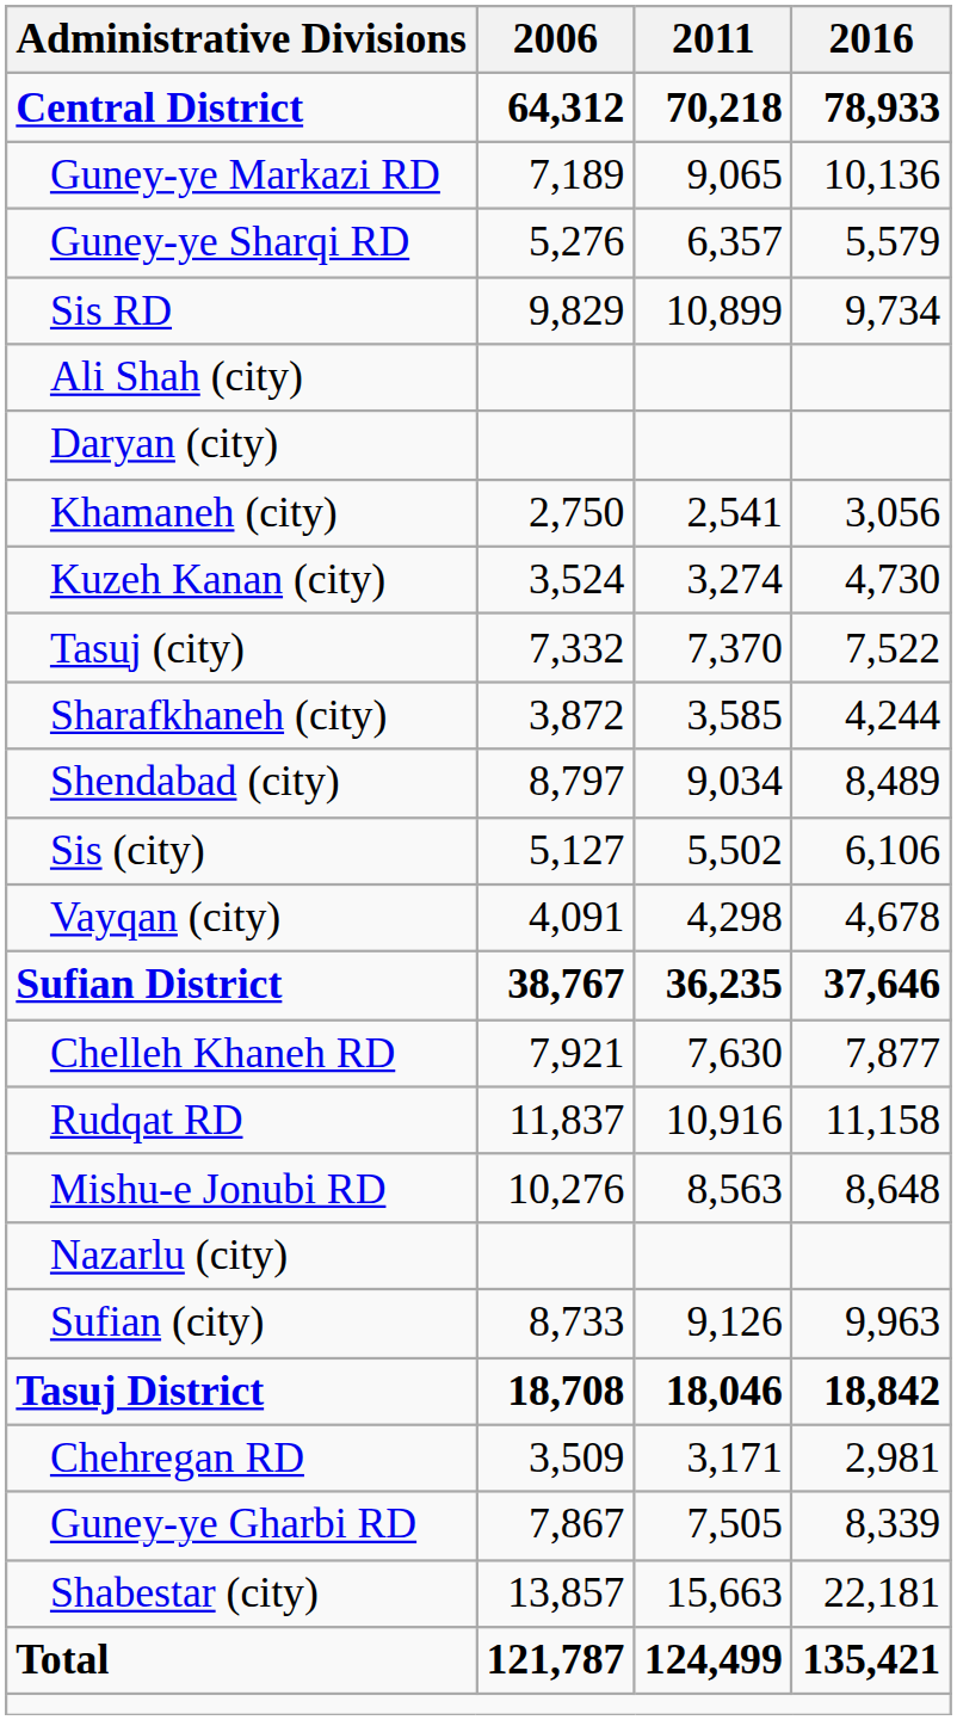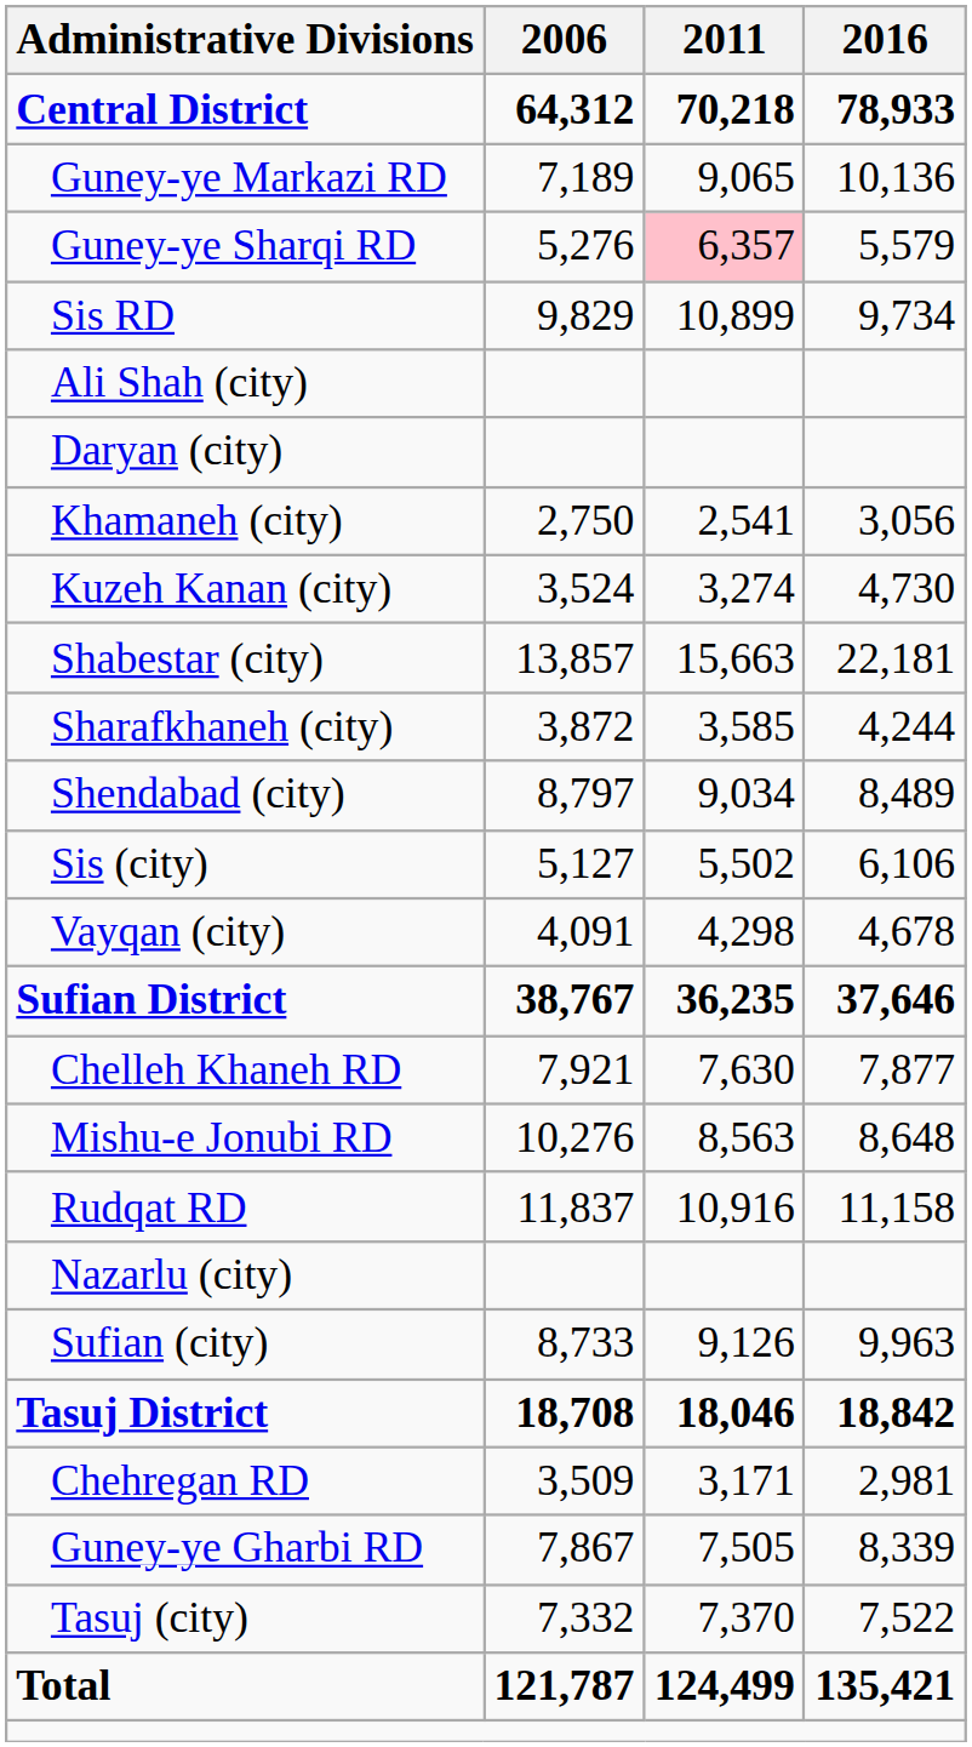Guney-ye Sharqi RD | 2011: no background -> pink background
rows swapped: Shabestar (city) <-> Tasuj (city)
rows swapped: Mishu-e Jonubi RD <-> Rudqat RD
